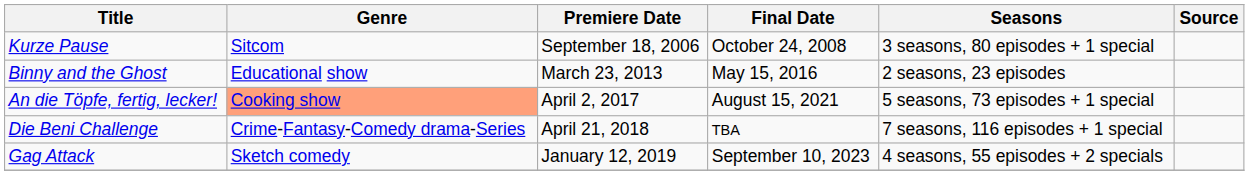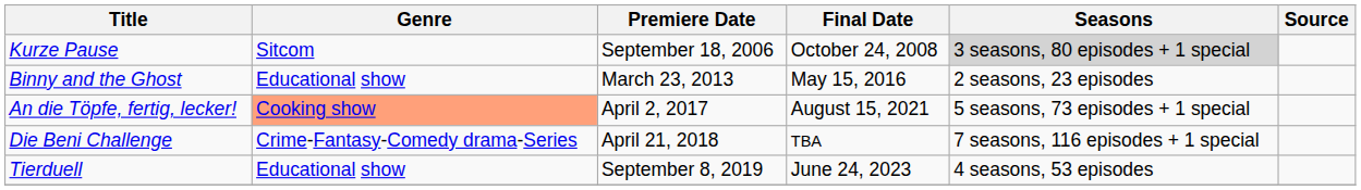Kurze Pause | Seasons: no background -> lightgrey background
- row: Gag Attack | Sketch comedy | January 12, 2019 | September 10, 2023 | 4 seasons, 55 episodes + 2 specials
+ row: Tierduell | Educational show | September 8, 2019 | June 24, 2023 | 4 seasons, 53 episodes
